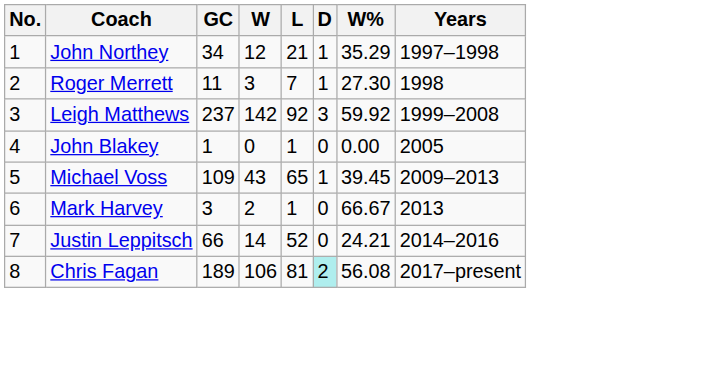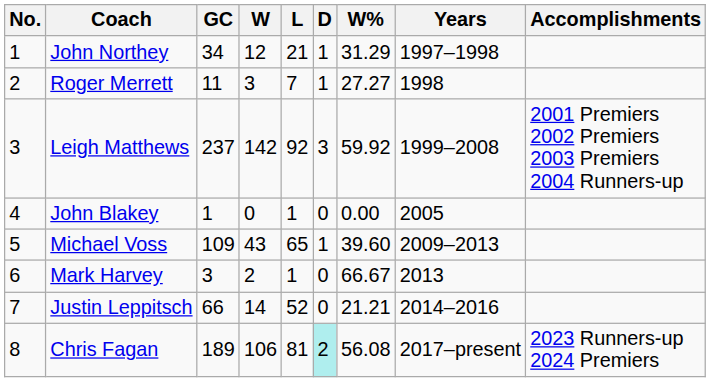+ column: Accomplishments | 2001 Premiers 2002 Premiers 2003 Premiers 2004 Runners-up | 2023 Runners-up 2024 Premiers
John Northey | W%: 35.29 -> 31.29
Roger Merrett | W%: 27.30 -> 27.27
Michael Voss | W%: 39.45 -> 39.60
Justin Leppitsch | W%: 24.21 -> 21.21
